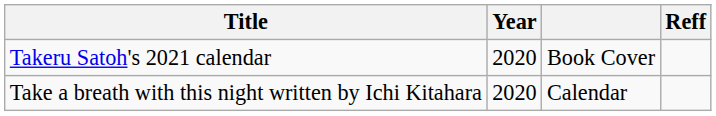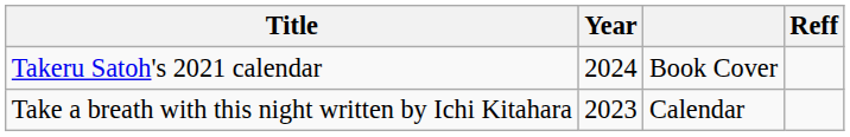Takeru Satoh's 2021 calendar | Year: 2020 -> 2024
Take a breath with this night written by Ichi Kitahara | Year: 2020 -> 2023
